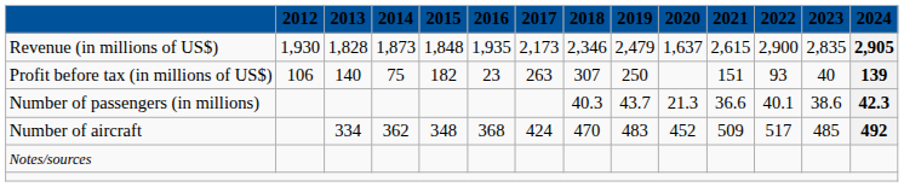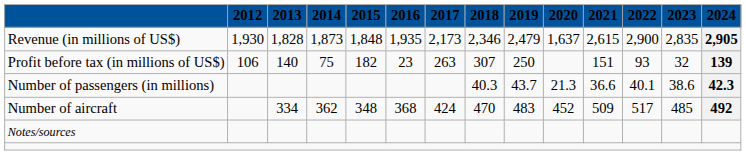Profit before tax (in millions of US$) | 2023: 40 -> 32
